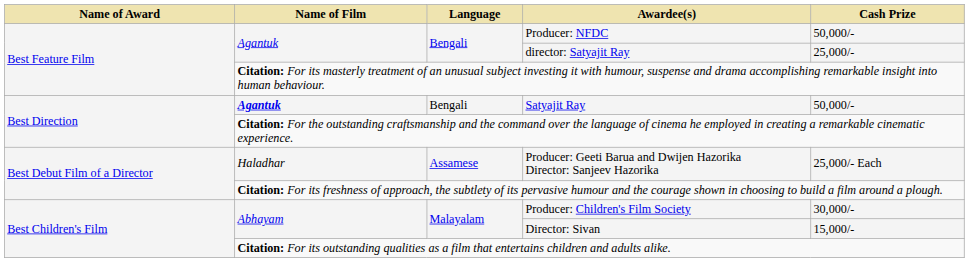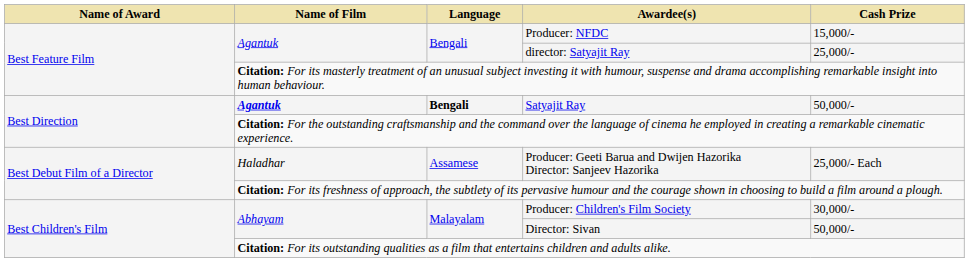Producer: NFDC | Cash Prize: 50,000/- -> 15,000/-
Satyajit Ray | Language: normal -> bold
Director: Sivan | Cash Prize: 15,000/- -> 50,000/-
